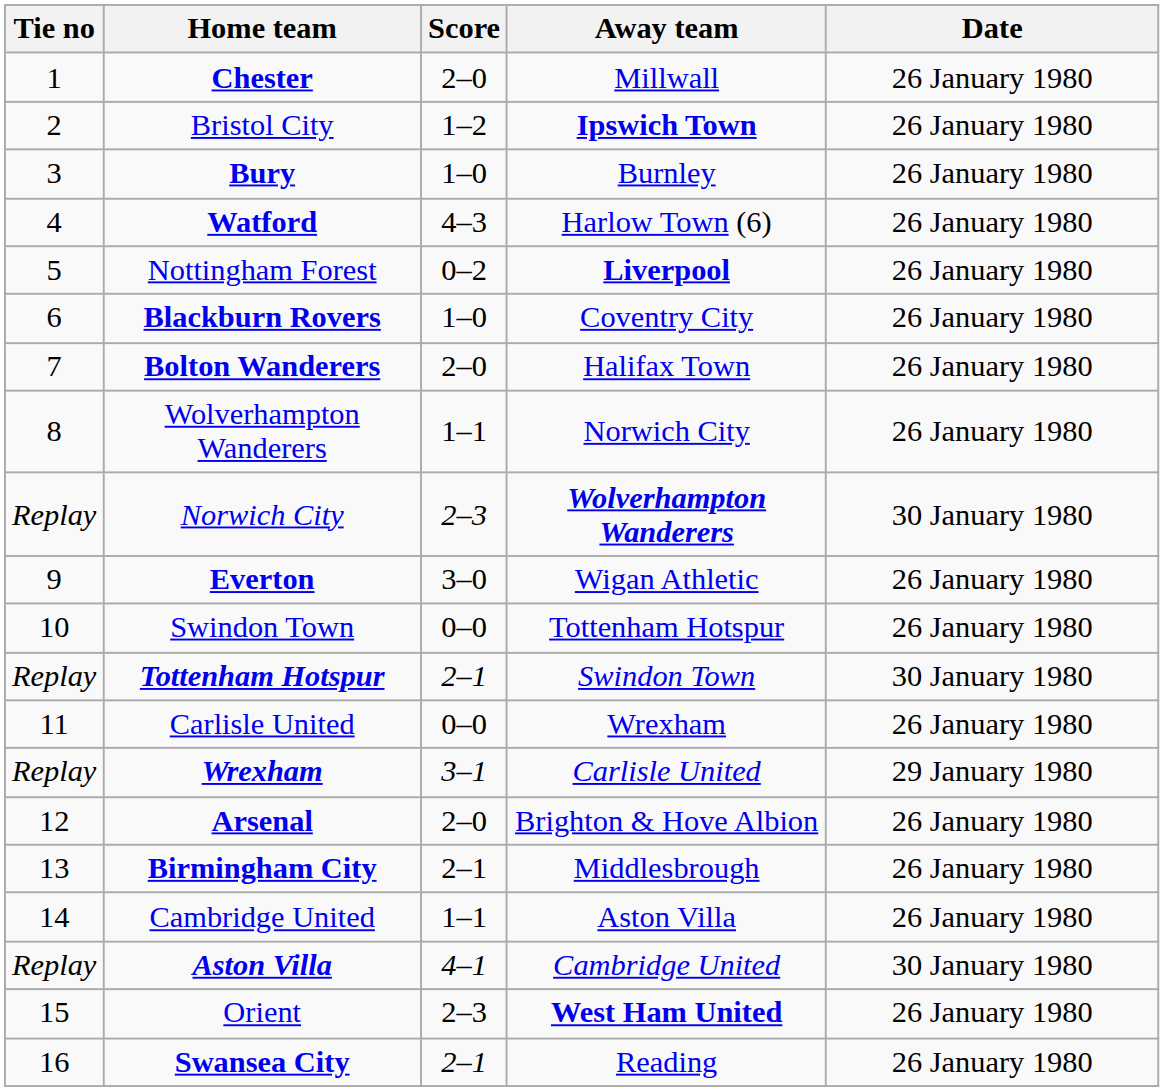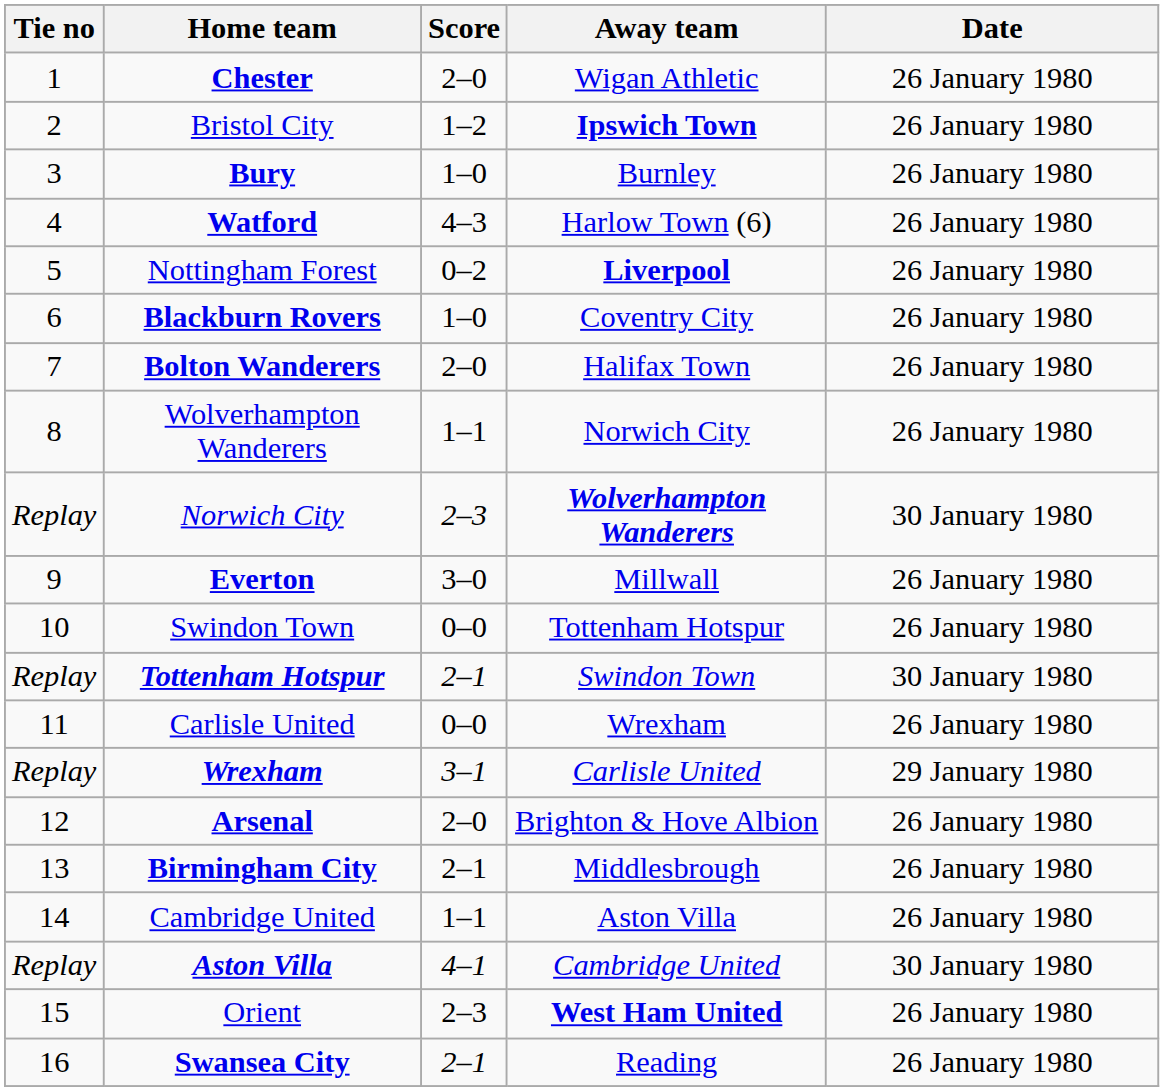Chester | Away team: Millwall -> Wigan Athletic
Everton | Away team: Wigan Athletic -> Millwall
